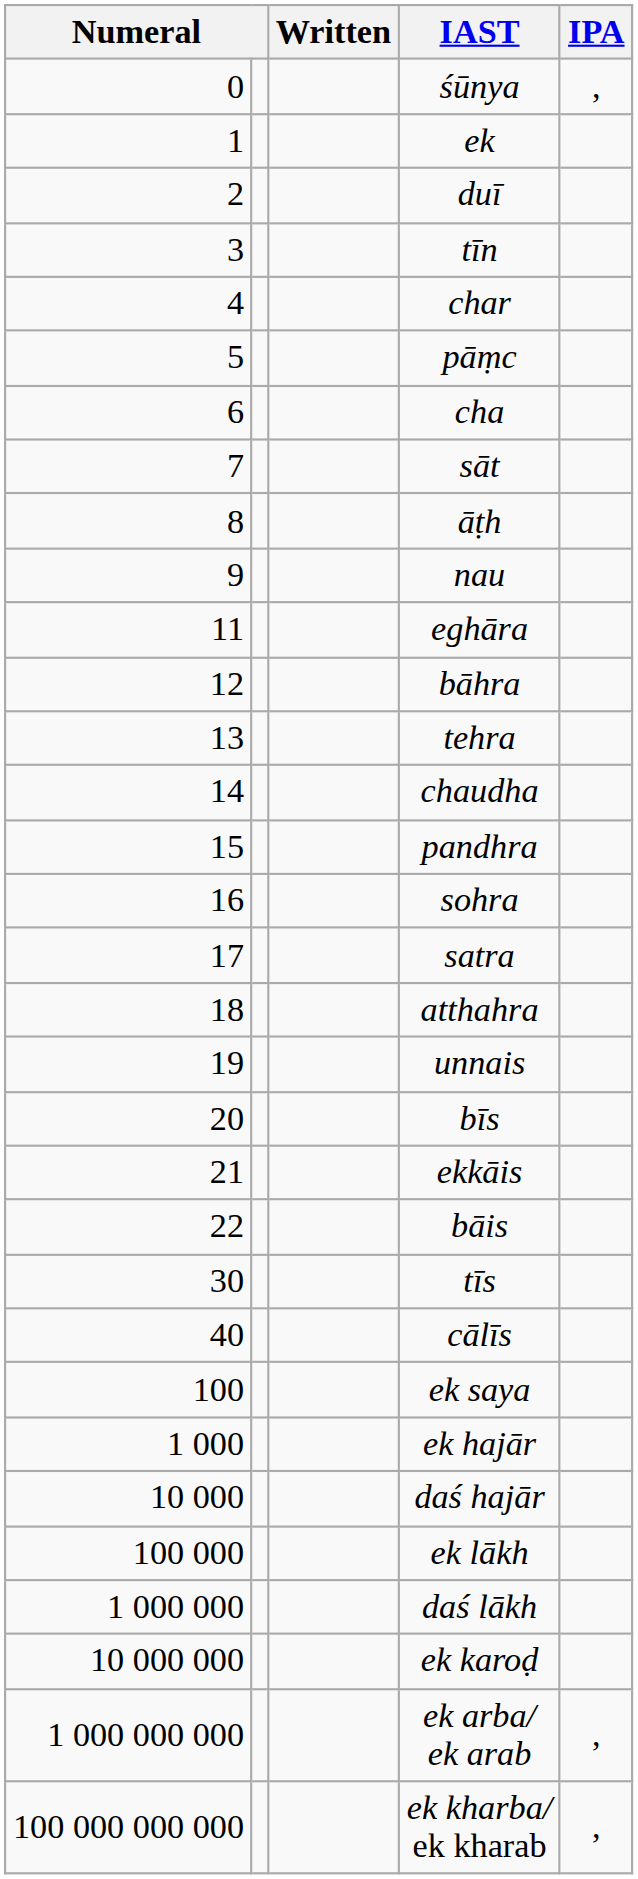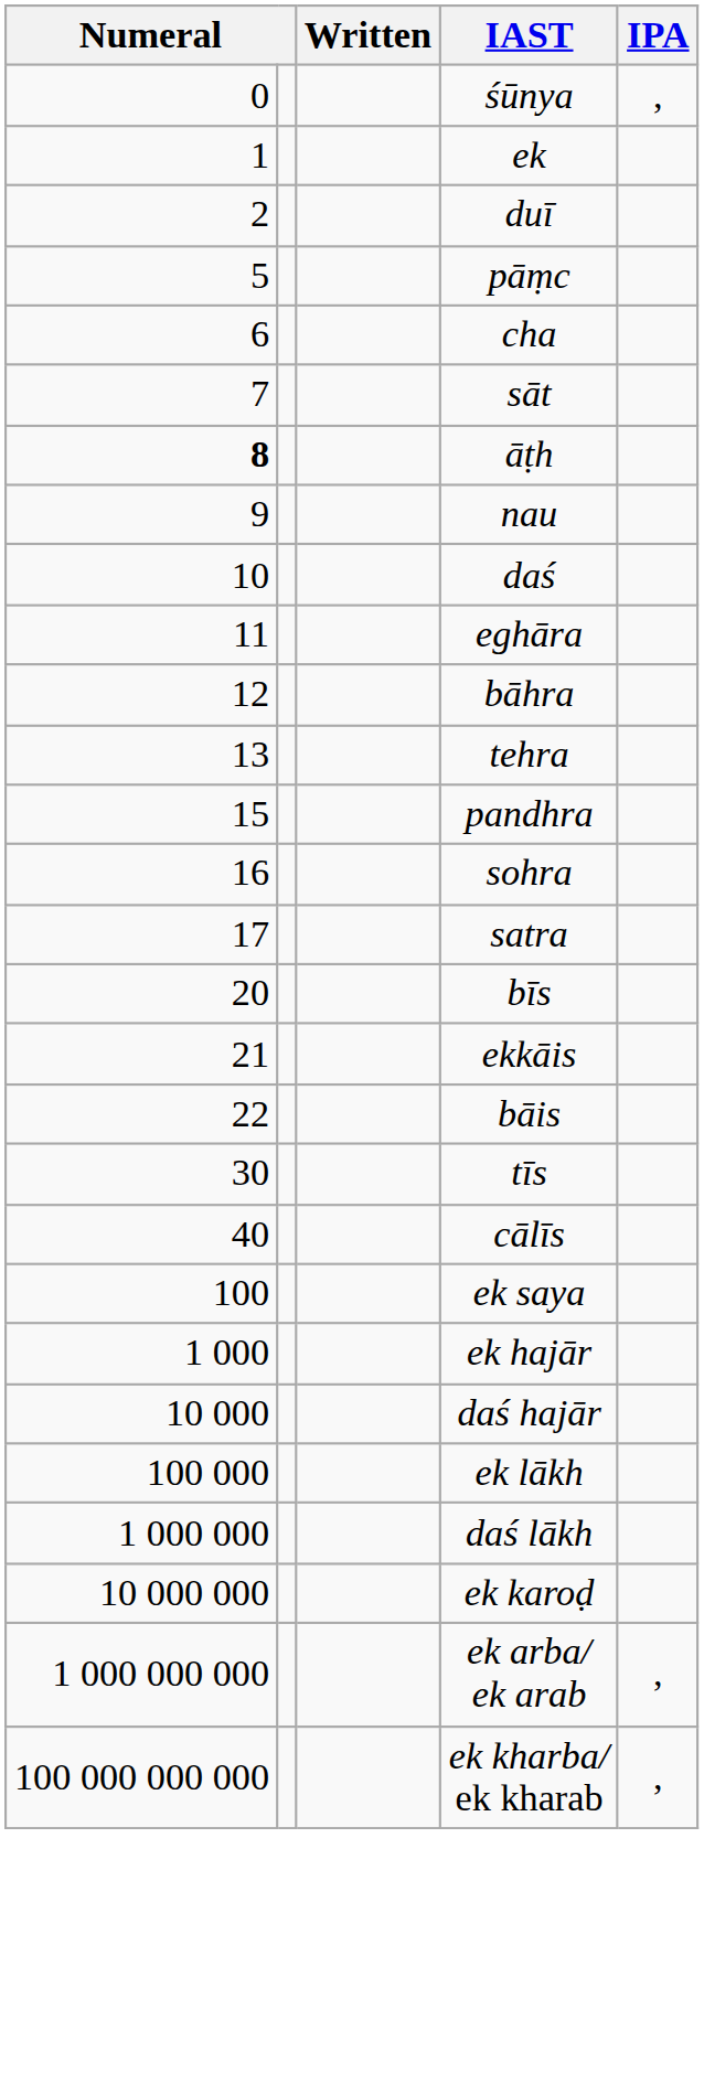- row: 3 | tīn
- row: 4 | char
āṭh | column 1: normal -> bold
+ row: 10 | daś
- row: 14 | chaudha
- row: 18 | atthahra
- row: 19 | unnais
